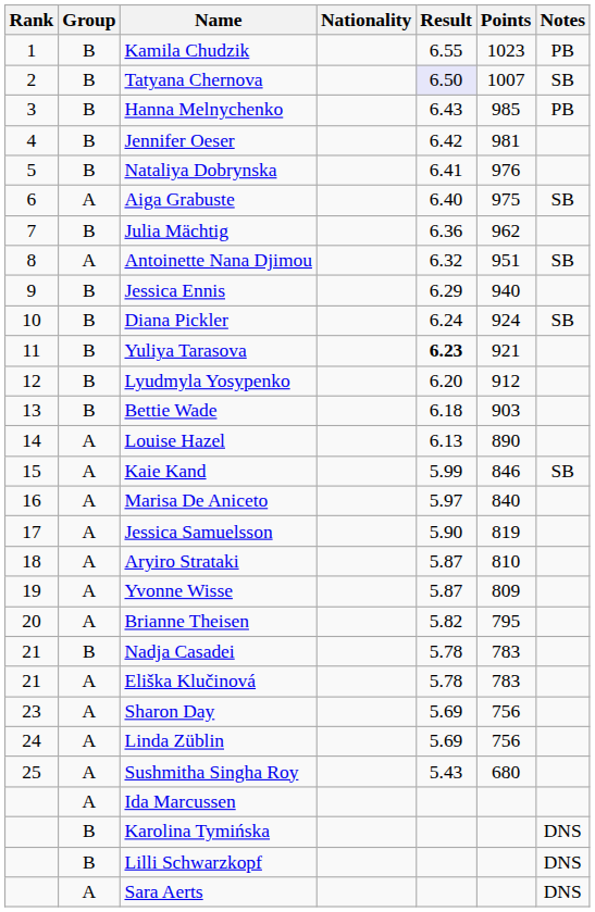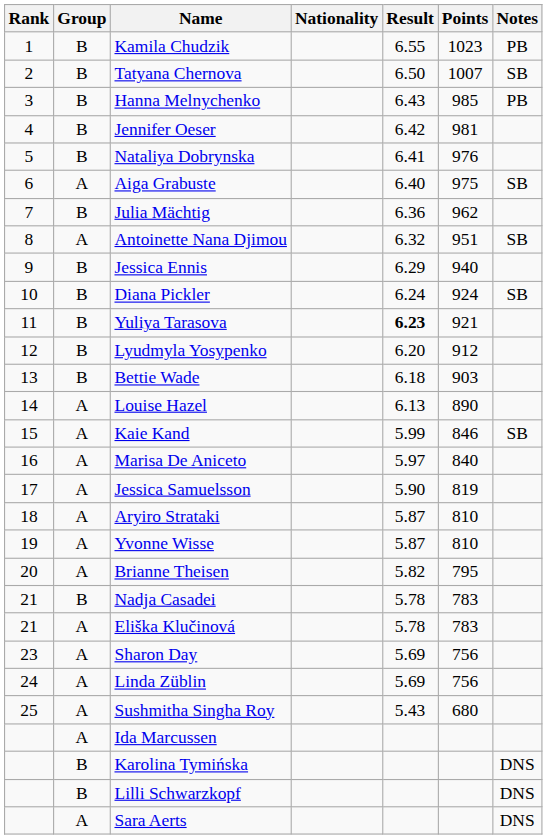Tatyana Chernova | Result: lavender background -> no background
Yvonne Wisse | Points: 809 -> 810
